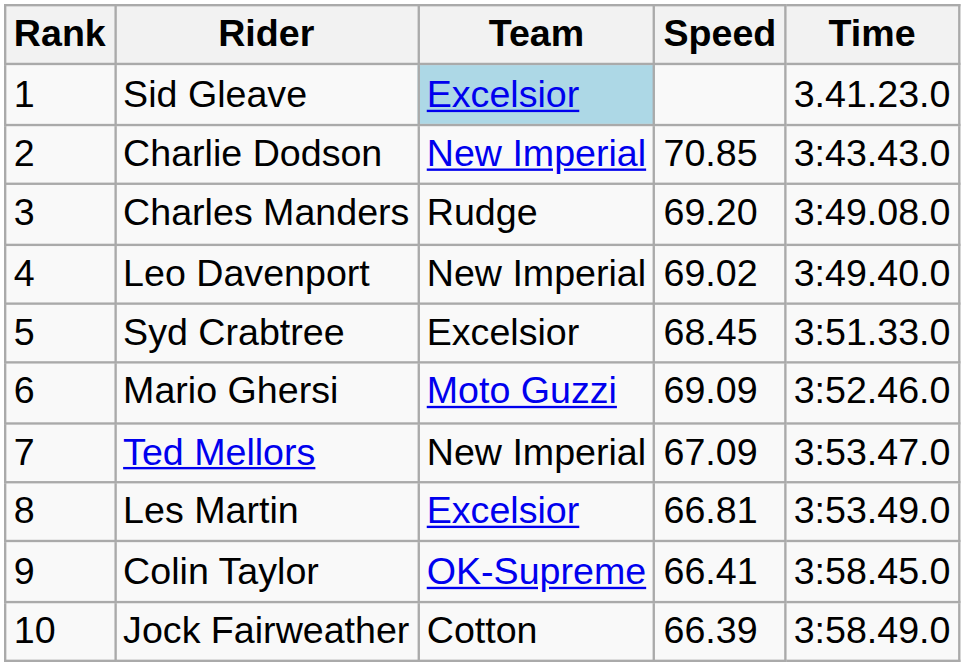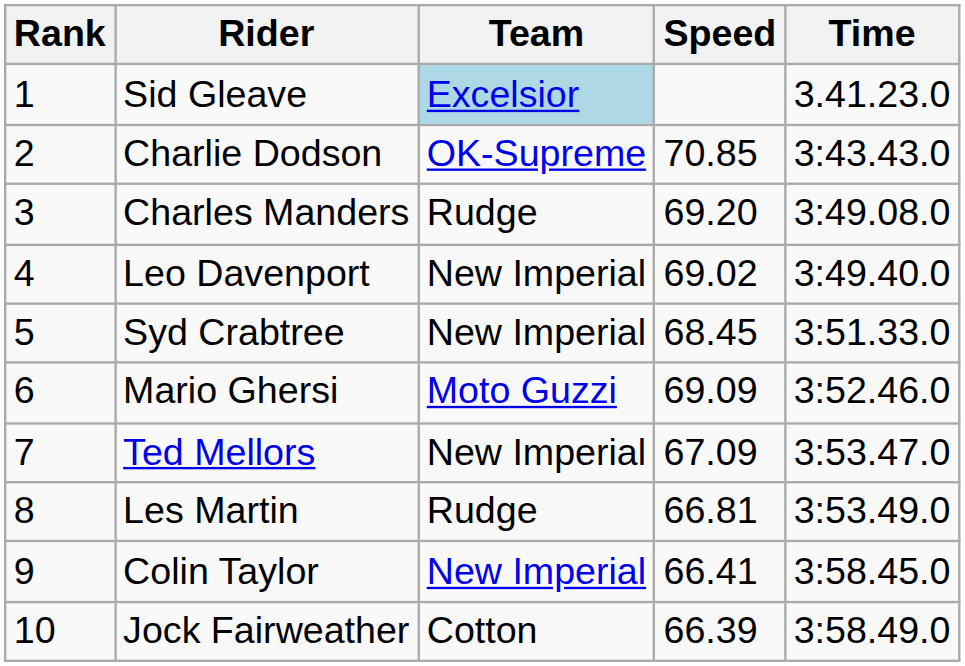Charlie Dodson | Team: New Imperial -> OK-Supreme
Syd Crabtree | Team: Excelsior -> New Imperial
Les Martin | Team: Excelsior -> Rudge
Colin Taylor | Team: OK-Supreme -> New Imperial
